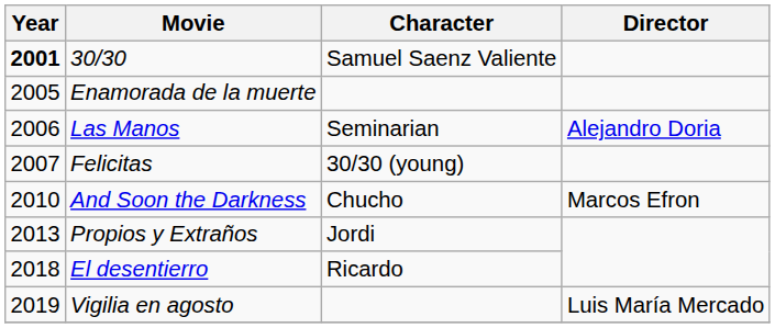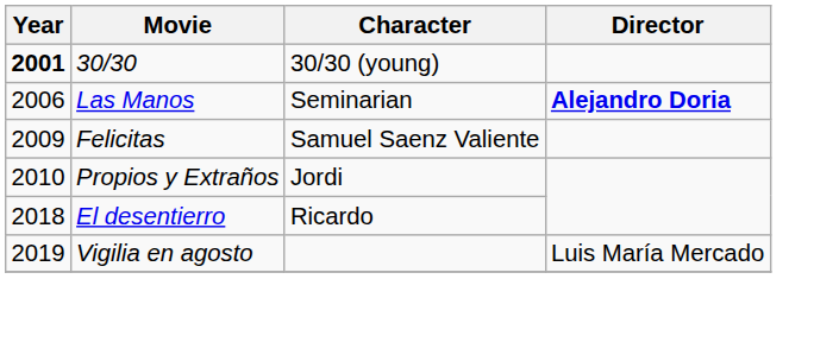30/30 | Character: Samuel Saenz Valiente -> 30/30 (young)
- row: 2005 | Enamorada de la muerte
Las Manos | Director: normal -> bold
Felicitas | Year: 2007 -> 2009
Felicitas | Character: 30/30 (young) -> Samuel Saenz Valiente
- row: 2010 | And Soon the Darkness | Chucho | Marcos Efron
Propios y Extraños | Year: 2013 -> 2010
